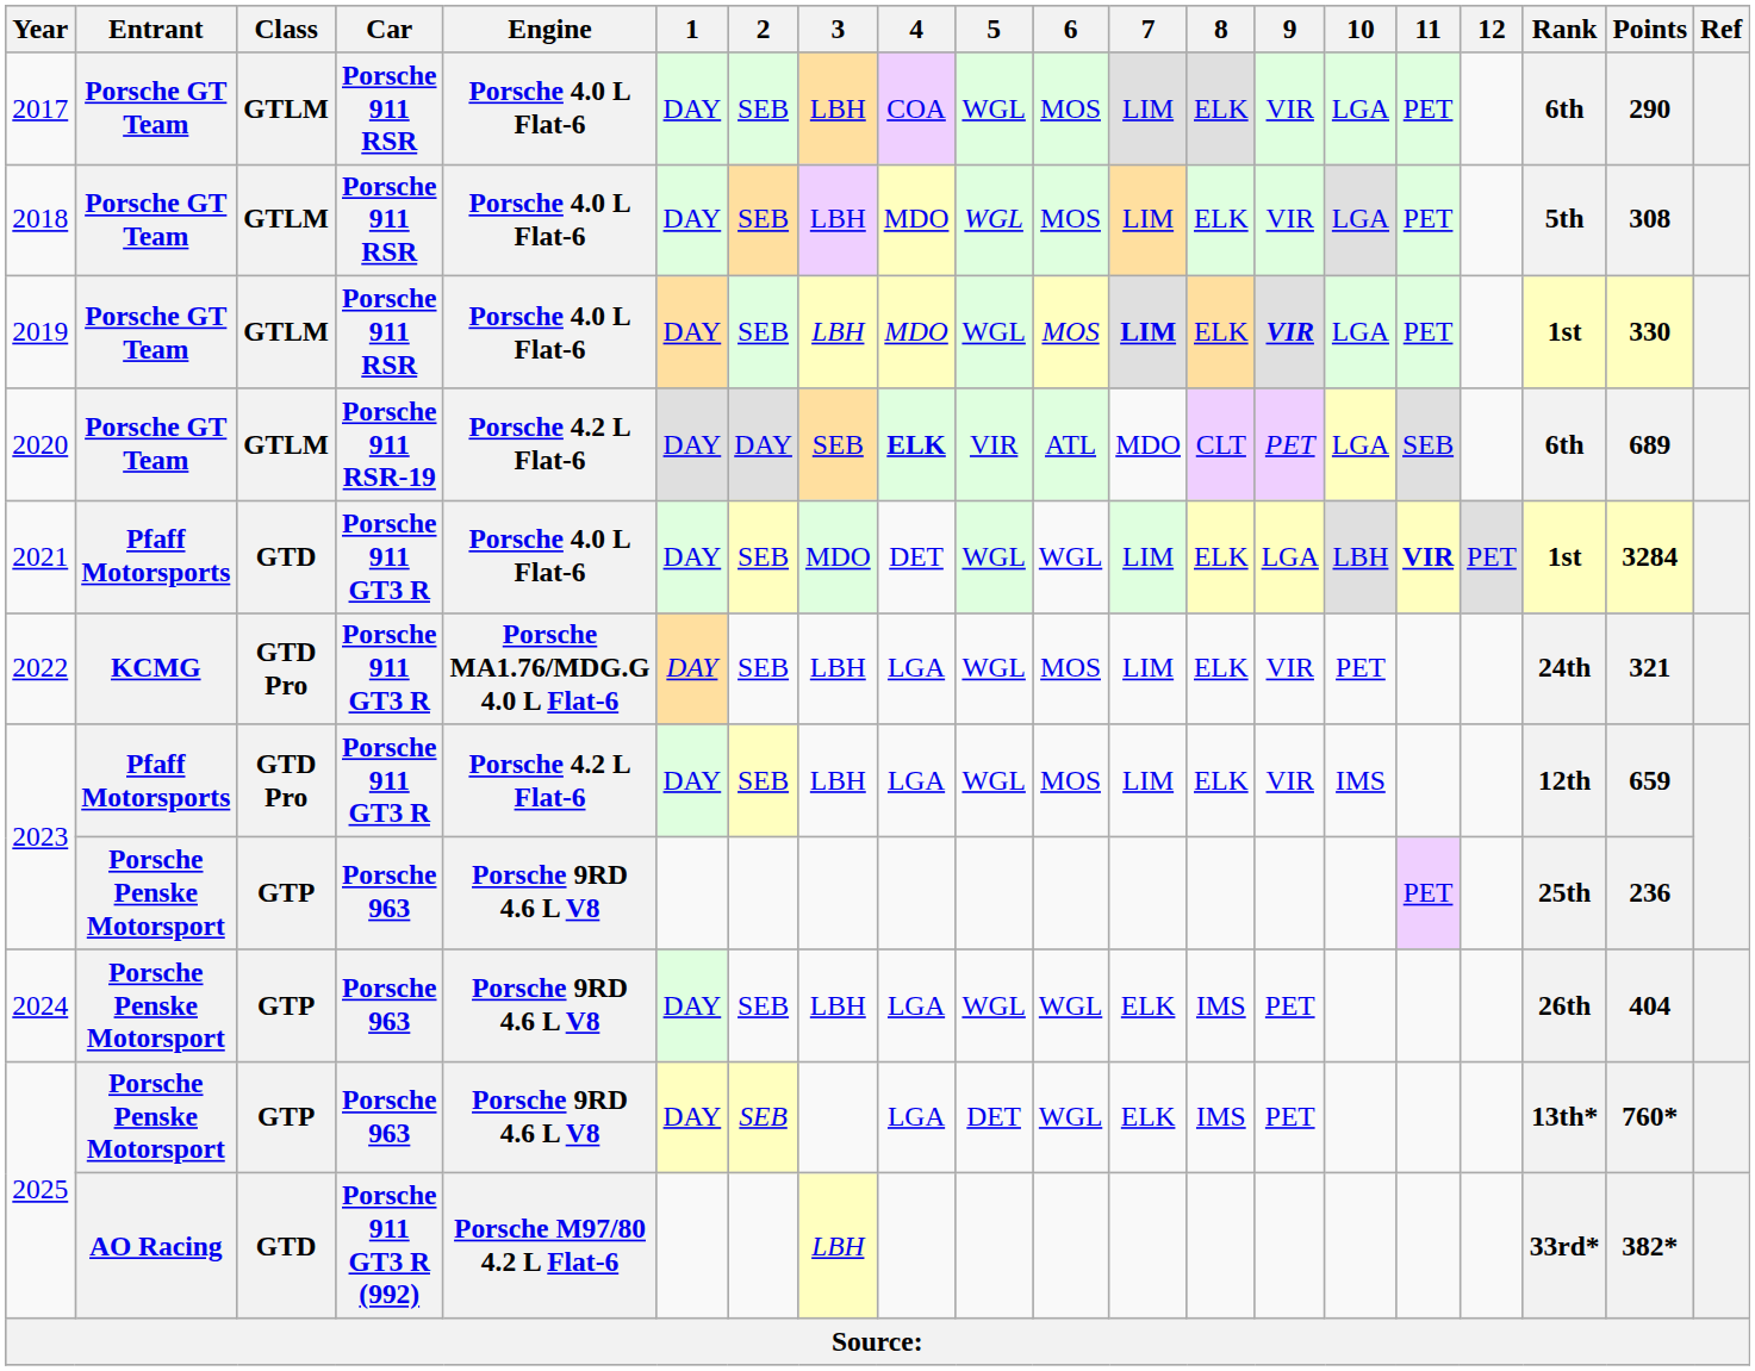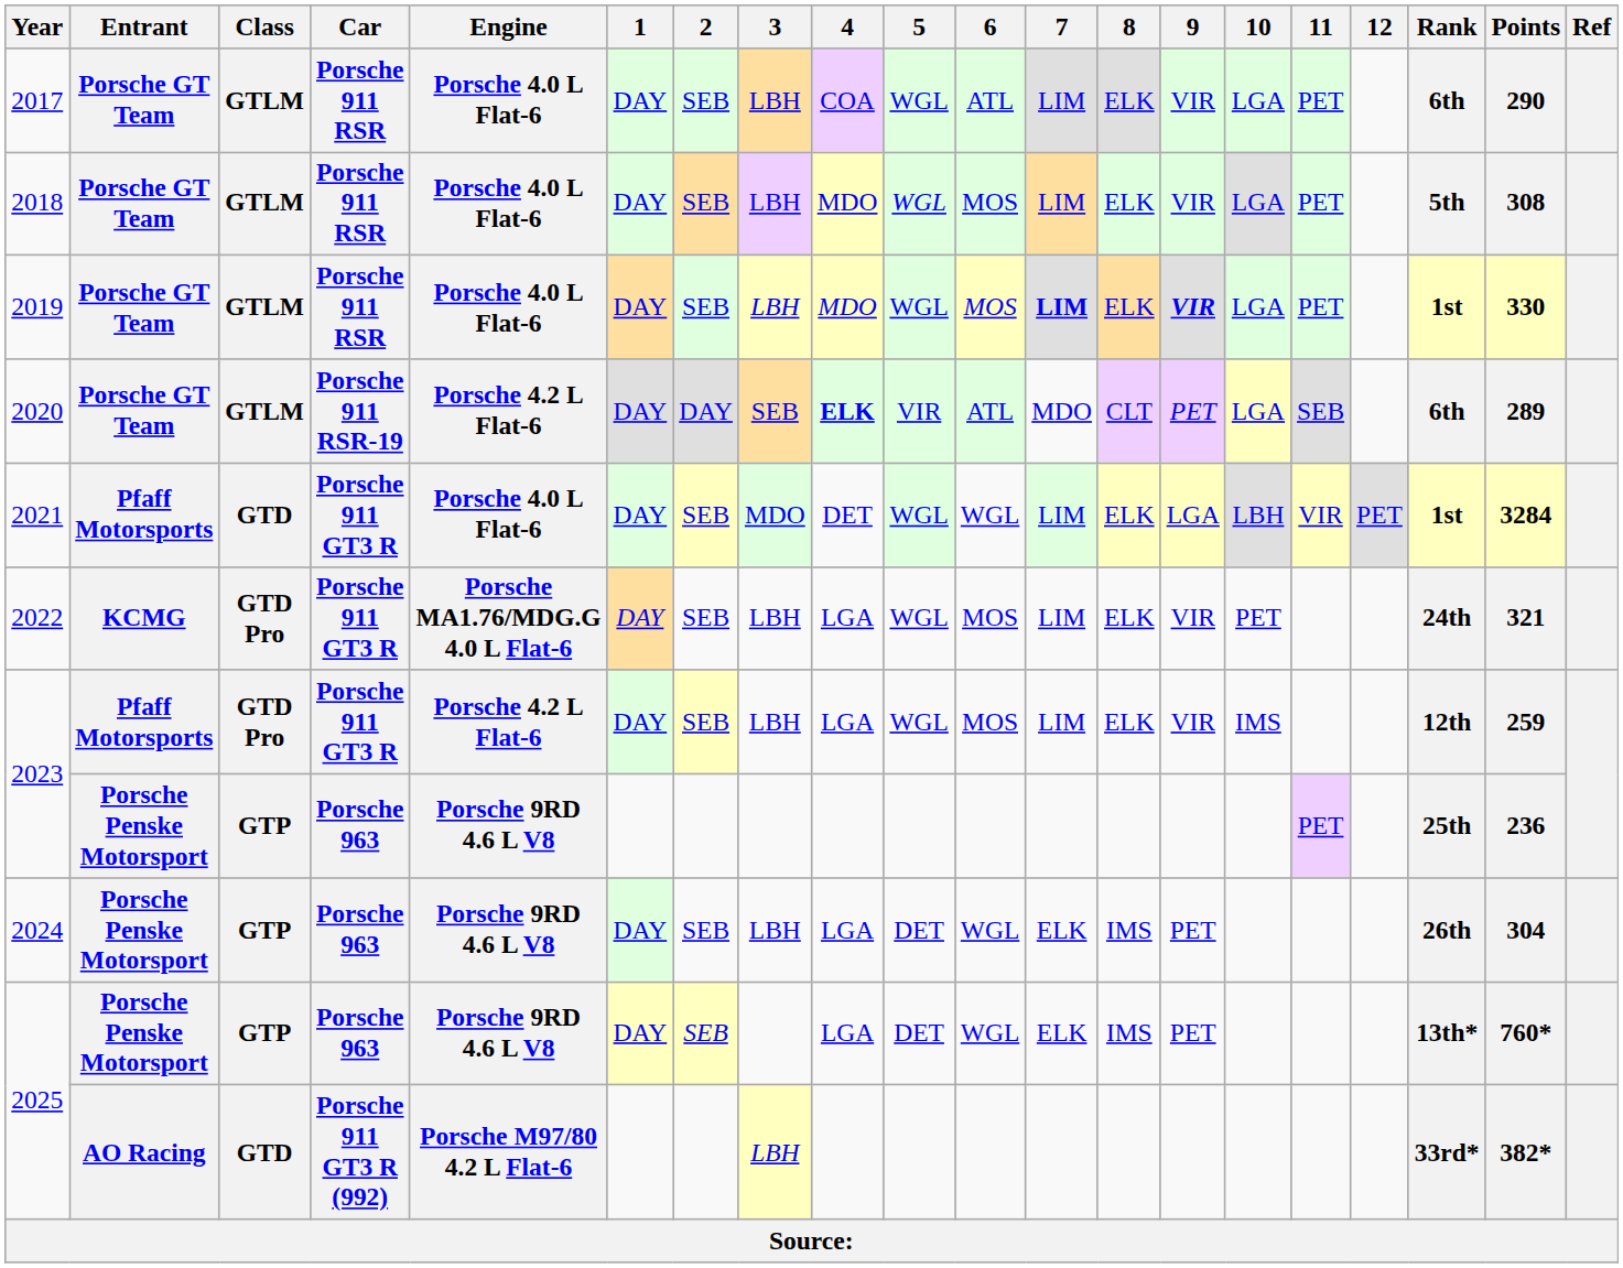2017 | 6: MOS -> ATL
2020 | Points: 689 -> 289
2021 | 11: bold -> normal
2023 / Pfaff Motorsports | Points: 659 -> 259
2024 | 5: WGL -> DET
2024 | Points: 404 -> 304
